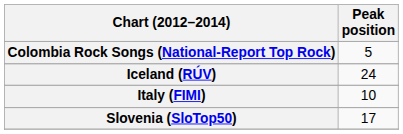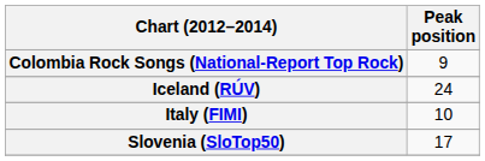Colombia Rock Songs (National-Report Top Rock) | Peak position: 5 -> 9
